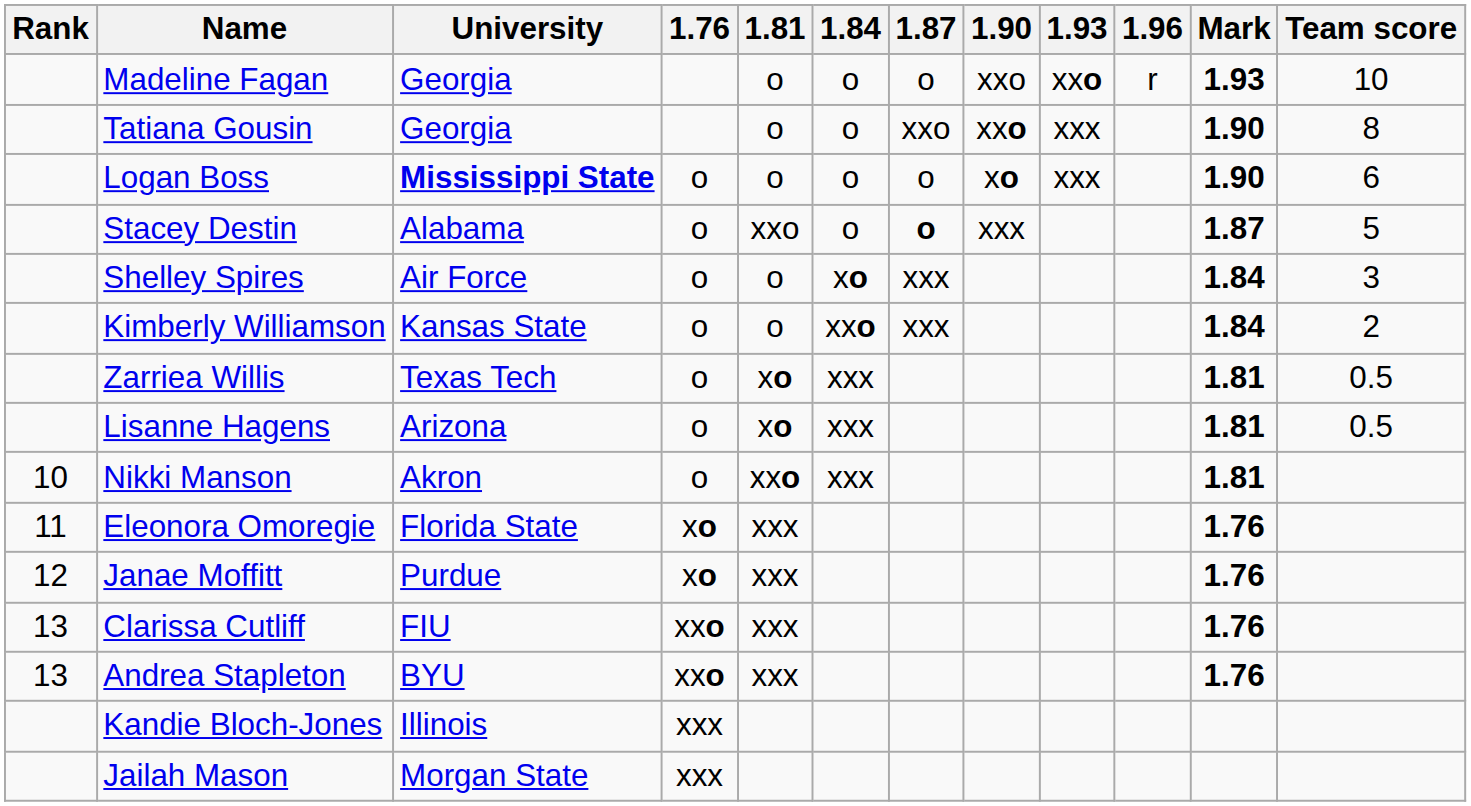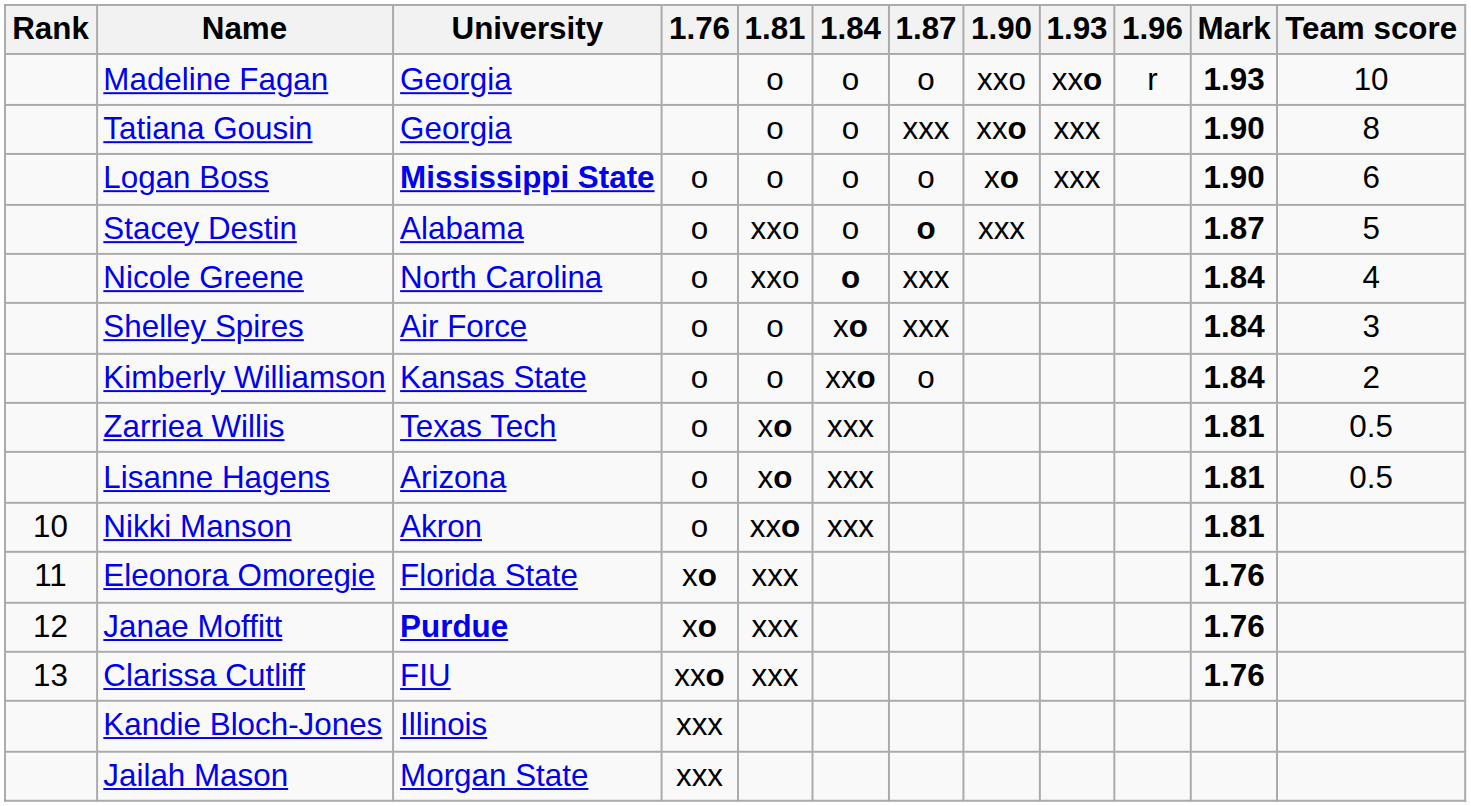Tatiana Gousin | 1.87: xxo -> xxx
+ row: Nicole Greene | North Carolina | o | xxo | o | xxx | 1.84 | 4
Kimberly Williamson | 1.87: xxx -> o
Janae Moffitt | University: normal -> bold
- row: 13 | Andrea Stapleton | BYU | xxo | xxx | 1.76
